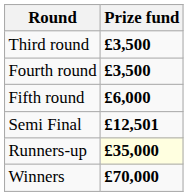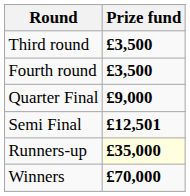- row: Fifth round | £6,000
+ row: Quarter Final | £9,000
